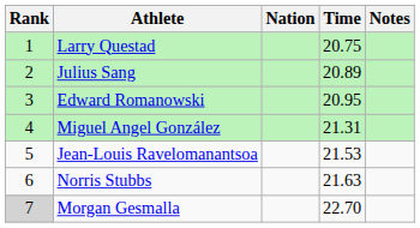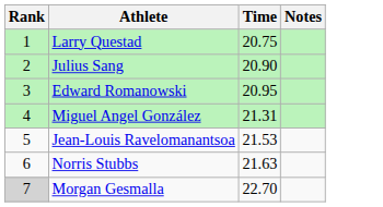- column: Nation
Julius Sang | Time: 20.89 -> 20.90
